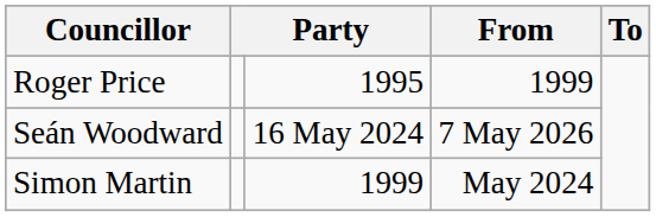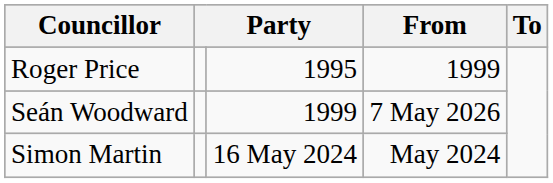Seán Woodward | column 3: 16 May 2024 -> 1999
Simon Martin | column 3: 1999 -> 16 May 2024
